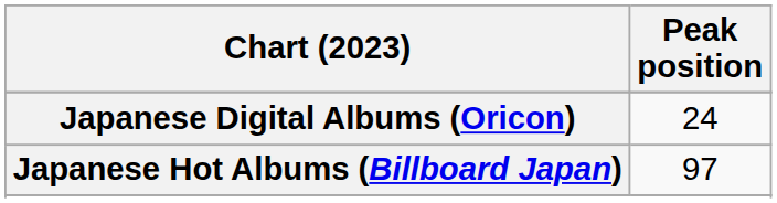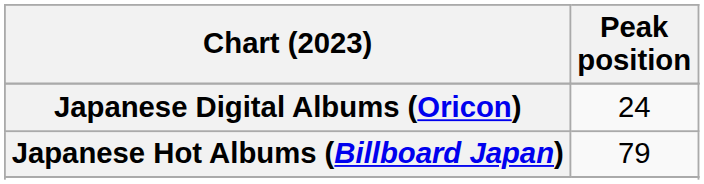Japanese Hot Albums (Billboard Japan) | Peak position: 97 -> 79
